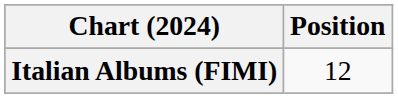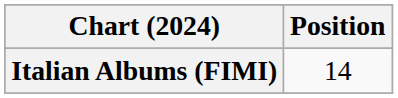Italian Albums (FIMI) | Position: 12 -> 14
